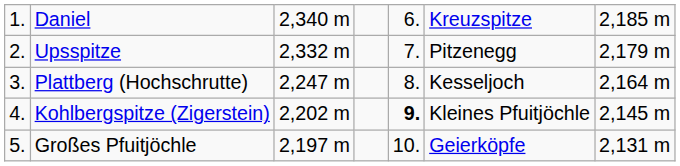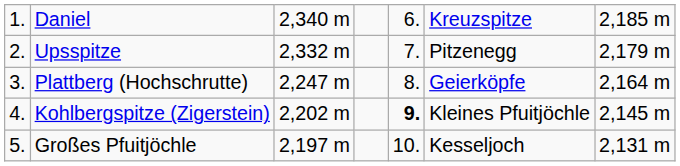Plattberg (Hochschrutte) | column 6: Kesseljoch -> Geierköpfe
Großes Pfuitjöchle | column 6: Geierköpfe -> Kesseljoch
